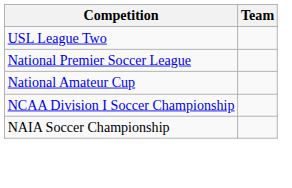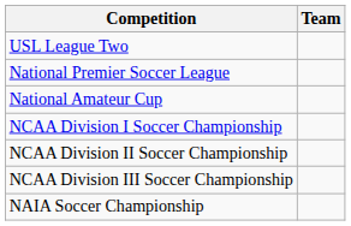+ row: NCAA Division II Soccer Championship
+ row: NCAA Division III Soccer Championship
